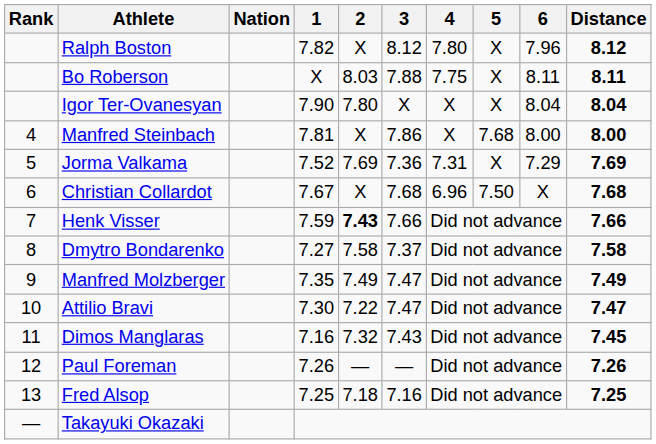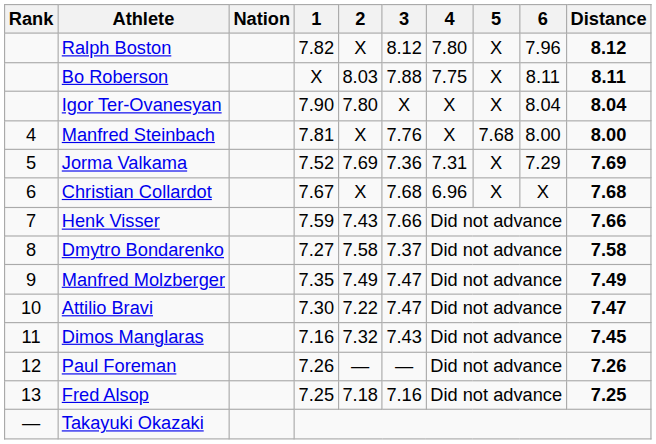Manfred Steinbach | 3: 7.86 -> 7.76
Christian Collardot | 5: 7.50 -> X
Henk Visser | 2: bold -> normal
